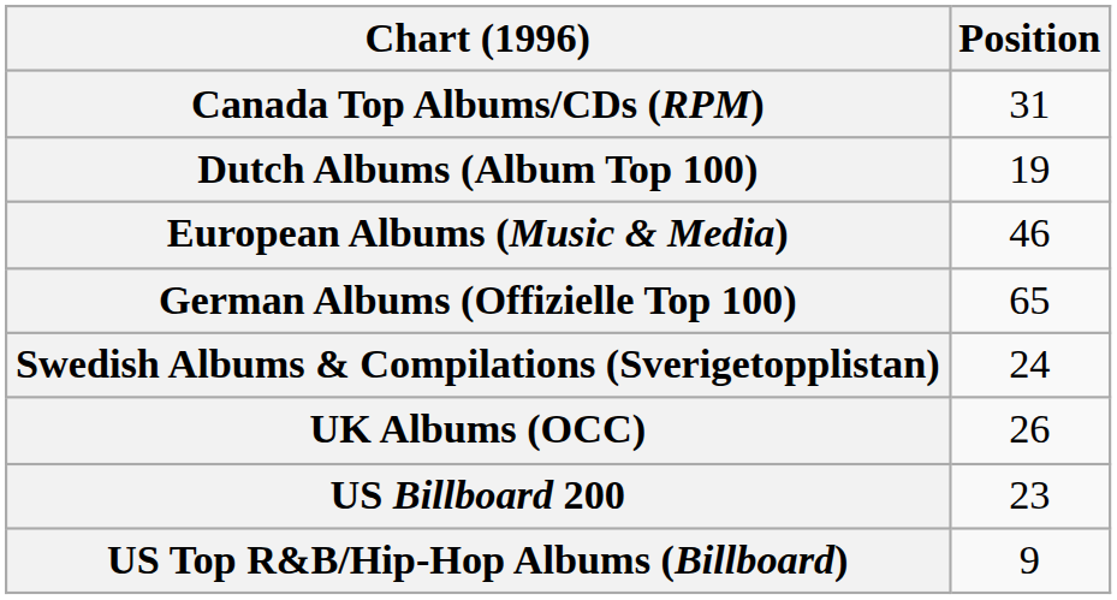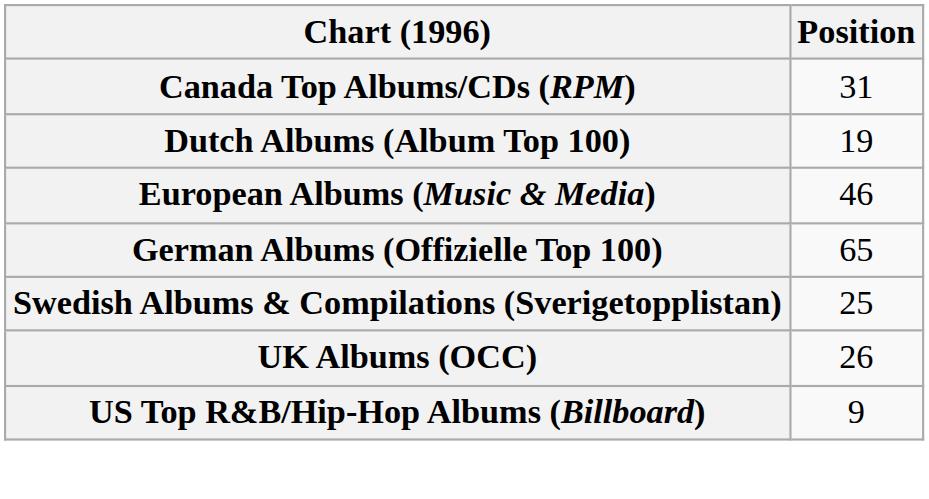Swedish Albums & Compilations (Sverigetopplistan) | Position: 24 -> 25
- row: US Billboard 200 | 23
